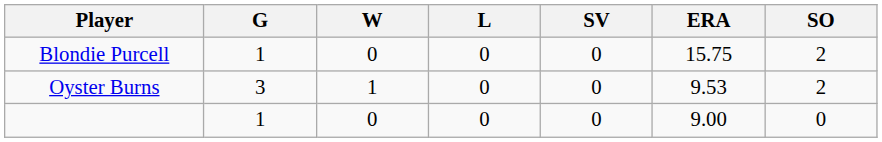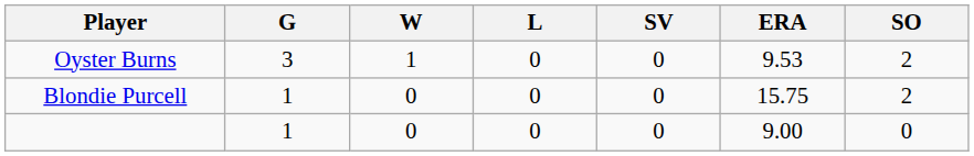rows swapped: Oyster Burns <-> Blondie Purcell
